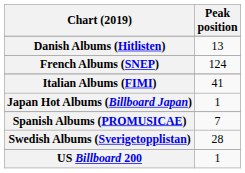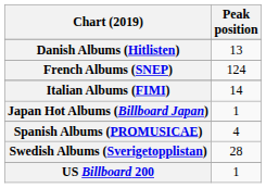Italian Albums (FIMI) | Peak position: 41 -> 14
Spanish Albums (PROMUSICAE) | Peak position: 7 -> 4
